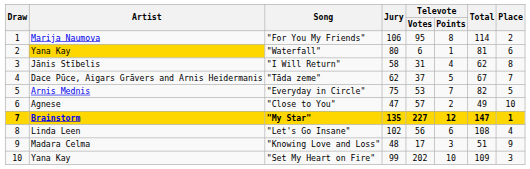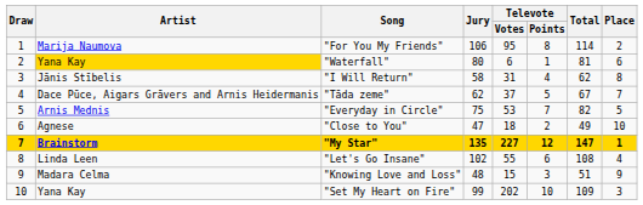"Close to You" | Televote / Votes: 57 -> 18
"Let's Go Insane" | Televote / Votes: 56 -> 55
"Knowing Love and Loss" | Televote / Votes: 17 -> 15
